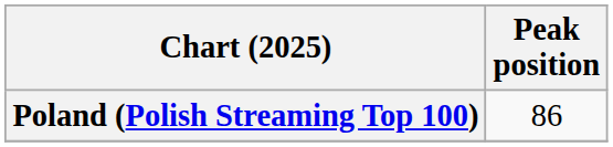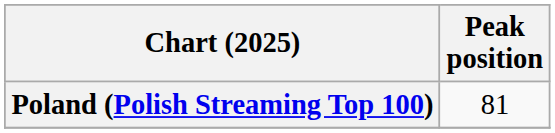Poland (Polish Streaming Top 100) | Peak position: 86 -> 81
